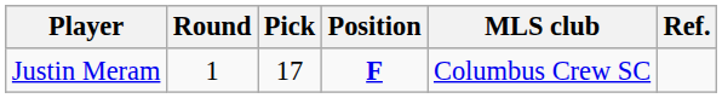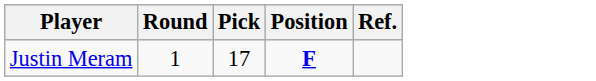- column: MLS club | Columbus Crew SC
